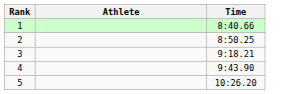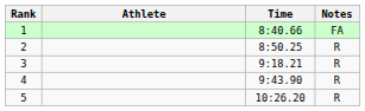+ column: Notes | FA | R | R | R | R
